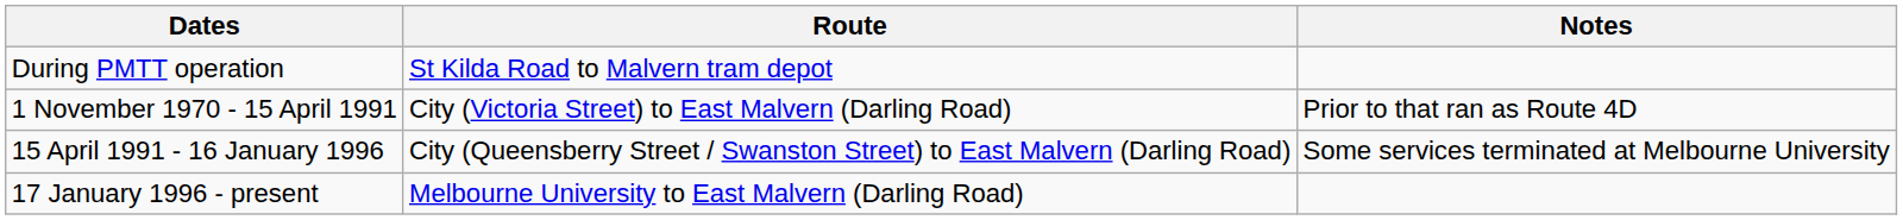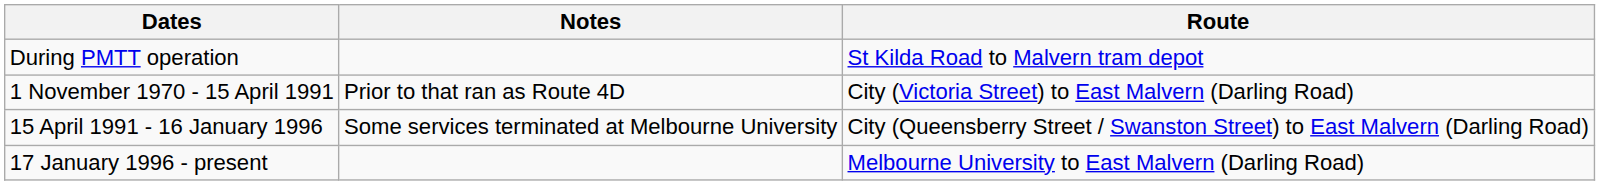columns swapped: Route <-> Notes
